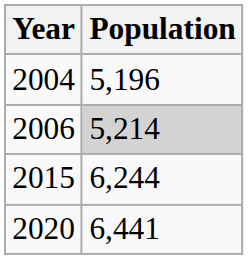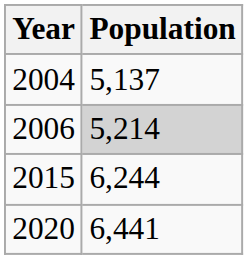2004 | Population: 5,196 -> 5,137
